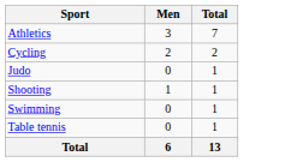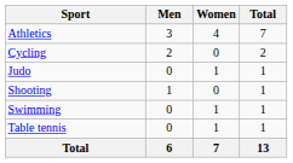+ column: Women | 4 | 0 | 1 | 0 | 1 | 1 | 7
